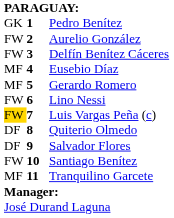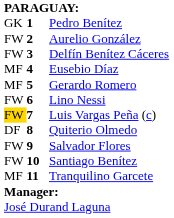Salvador Flores | column 1: DF -> FW
